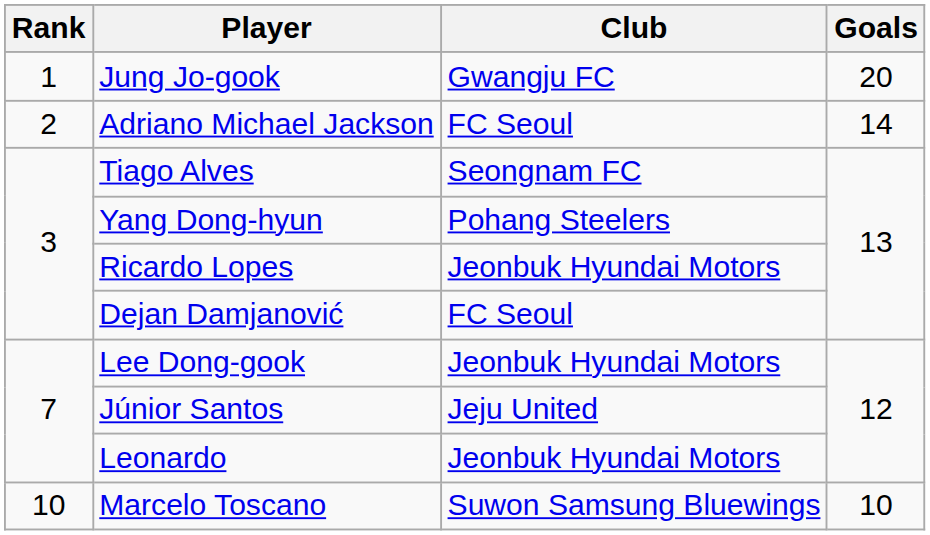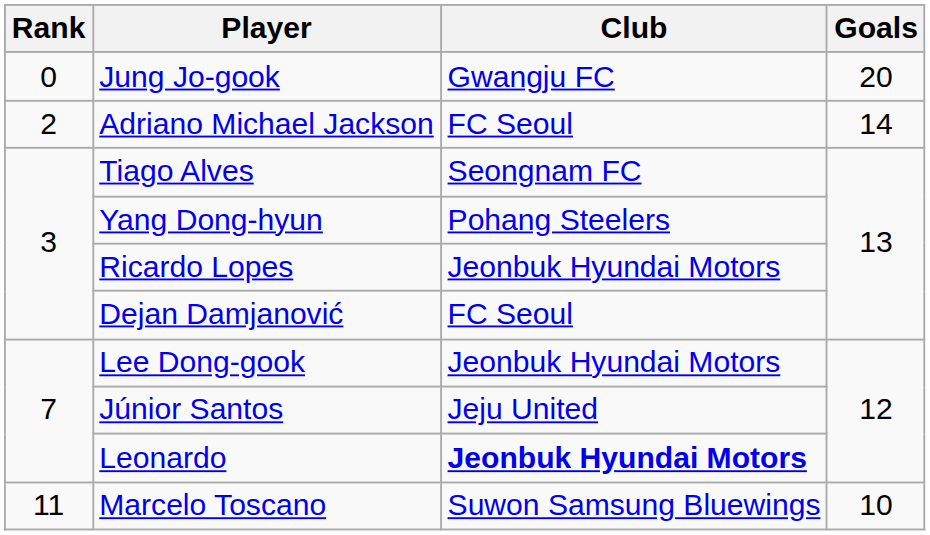Jung Jo-gook | Rank: 1 -> 0
Leonardo | Club: normal -> bold
Marcelo Toscano | Rank: 10 -> 11
